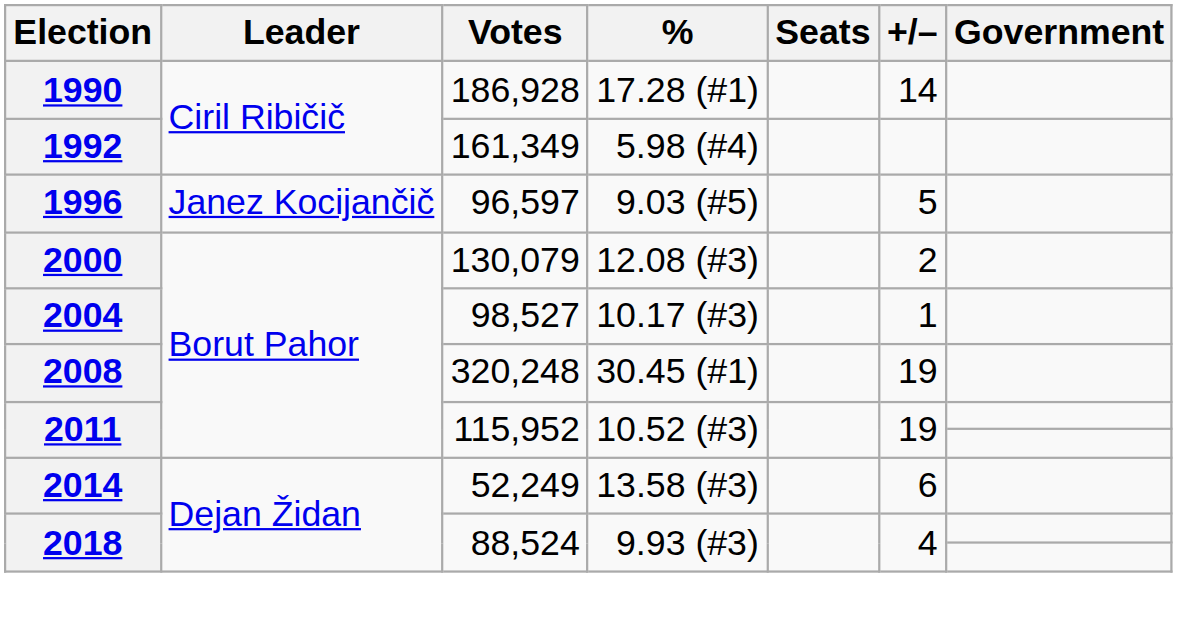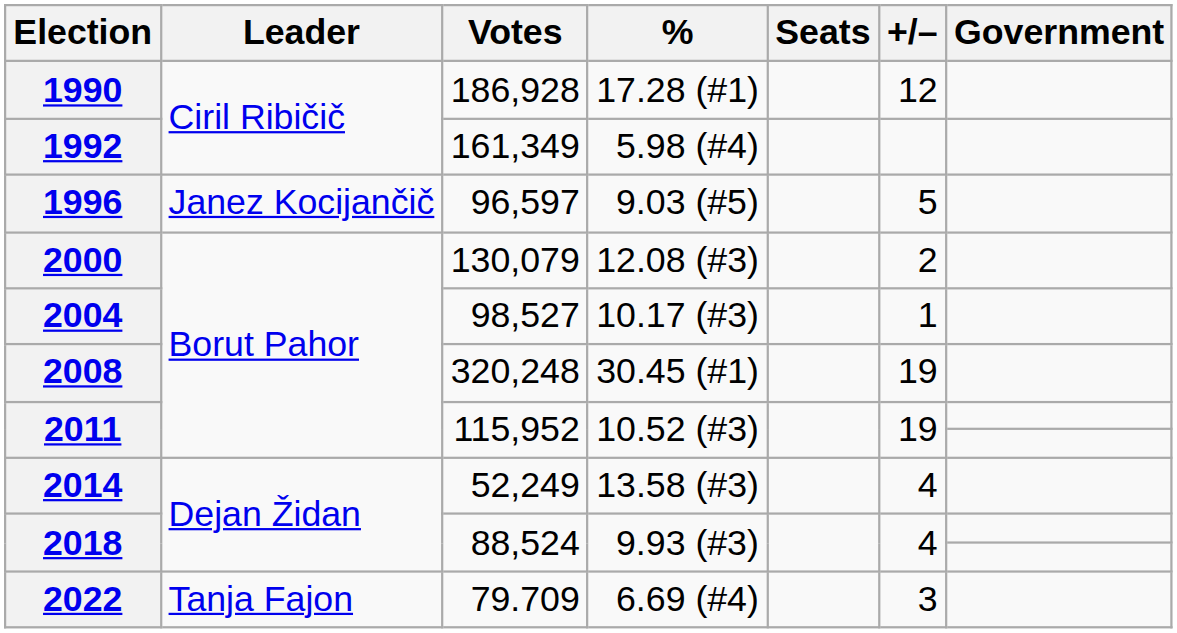1990 | +/–: 14 -> 12
2014 | +/–: 6 -> 4
+ row: 2022 | Tanja Fajon | 79.709 | 6.69 (#4) | 3
